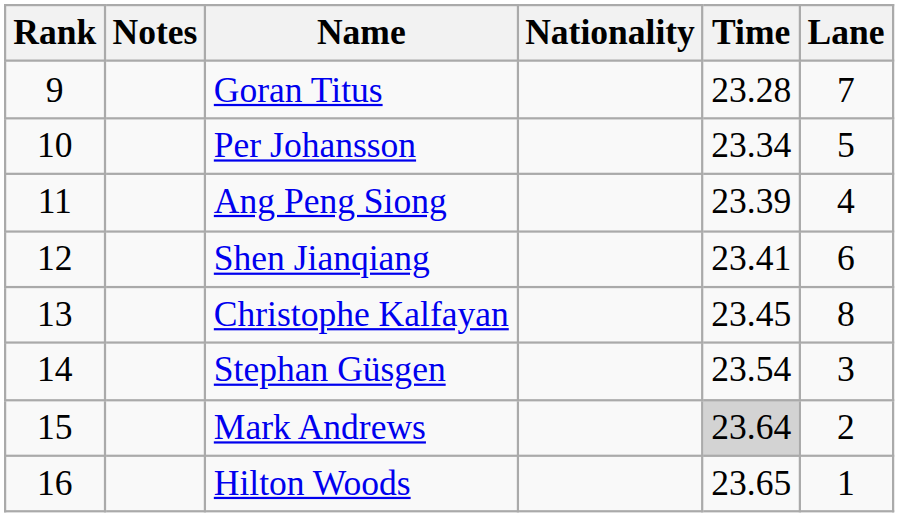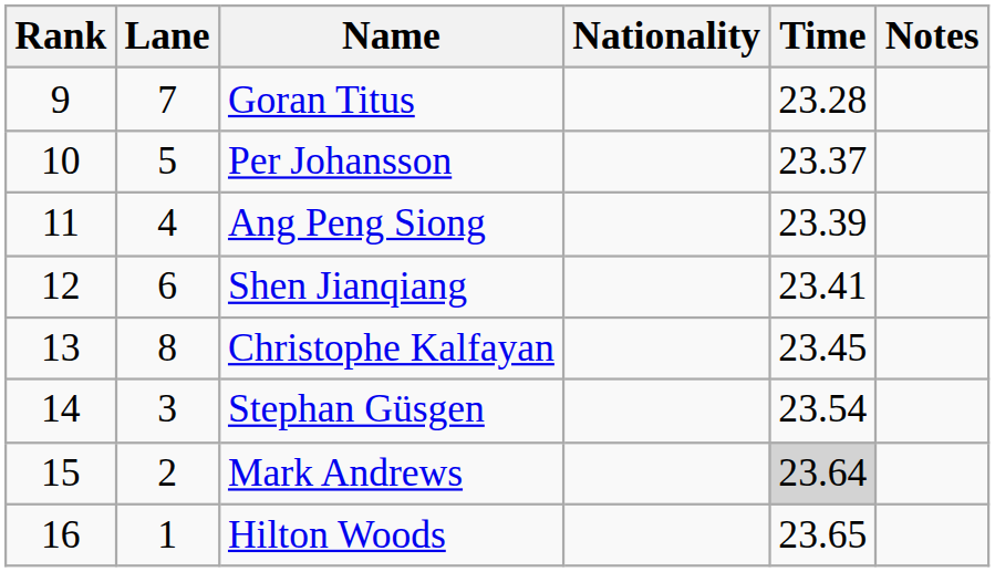columns swapped: Lane <-> Notes
Per Johansson | Time: 23.34 -> 23.37
